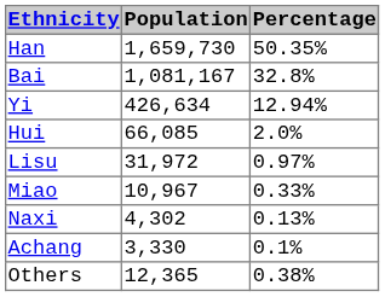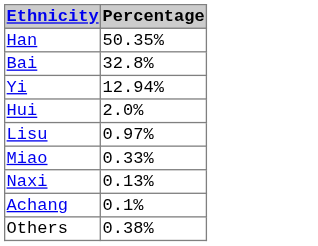- column: Population | 1,659,730 | 1,081,167 | 426,634 | 66,085 | 31,972 | 10,967 | 4,302 | 3,330 | 12,365
